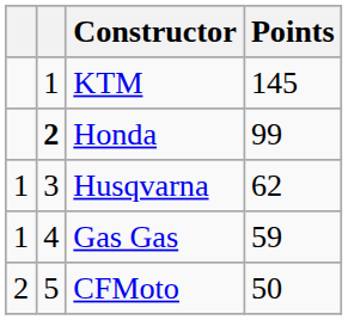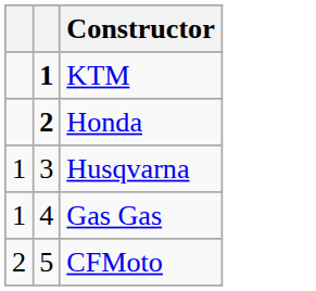- column: Points | 145 | 99 | 62 | 59 | 50
KTM | column 2: normal -> bold
